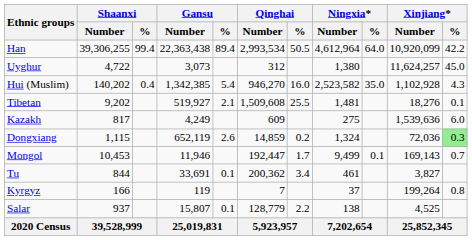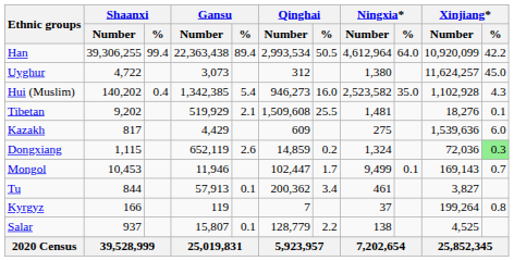Hui (Muslim) | Qinghai / Number: 946,270 -> 946,273
Tibetan | Gansu / Number: 519,927 -> 519,929
Kazakh | Gansu / Number: 4,249 -> 4,429
Mongol | Qinghai / Number: 192,447 -> 102,447
Tu | Gansu / Number: 33,691 -> 57,913
